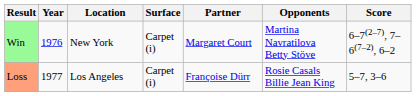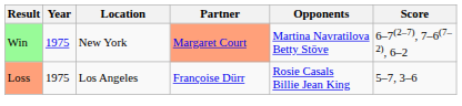- column: Surface | Carpet (i) | Carpet (i)
Win | Year: 1976 -> 1975
Win | Partner: no background -> lightsalmon background
Loss | Year: 1977 -> 1975
